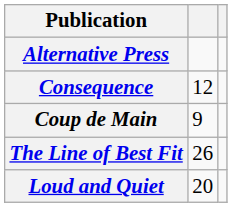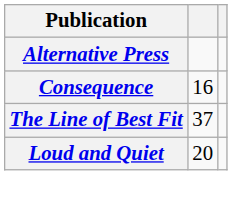Consequence | column 2: 12 -> 16
- row: Coup de Main | 9
The Line of Best Fit | column 2: 26 -> 37
